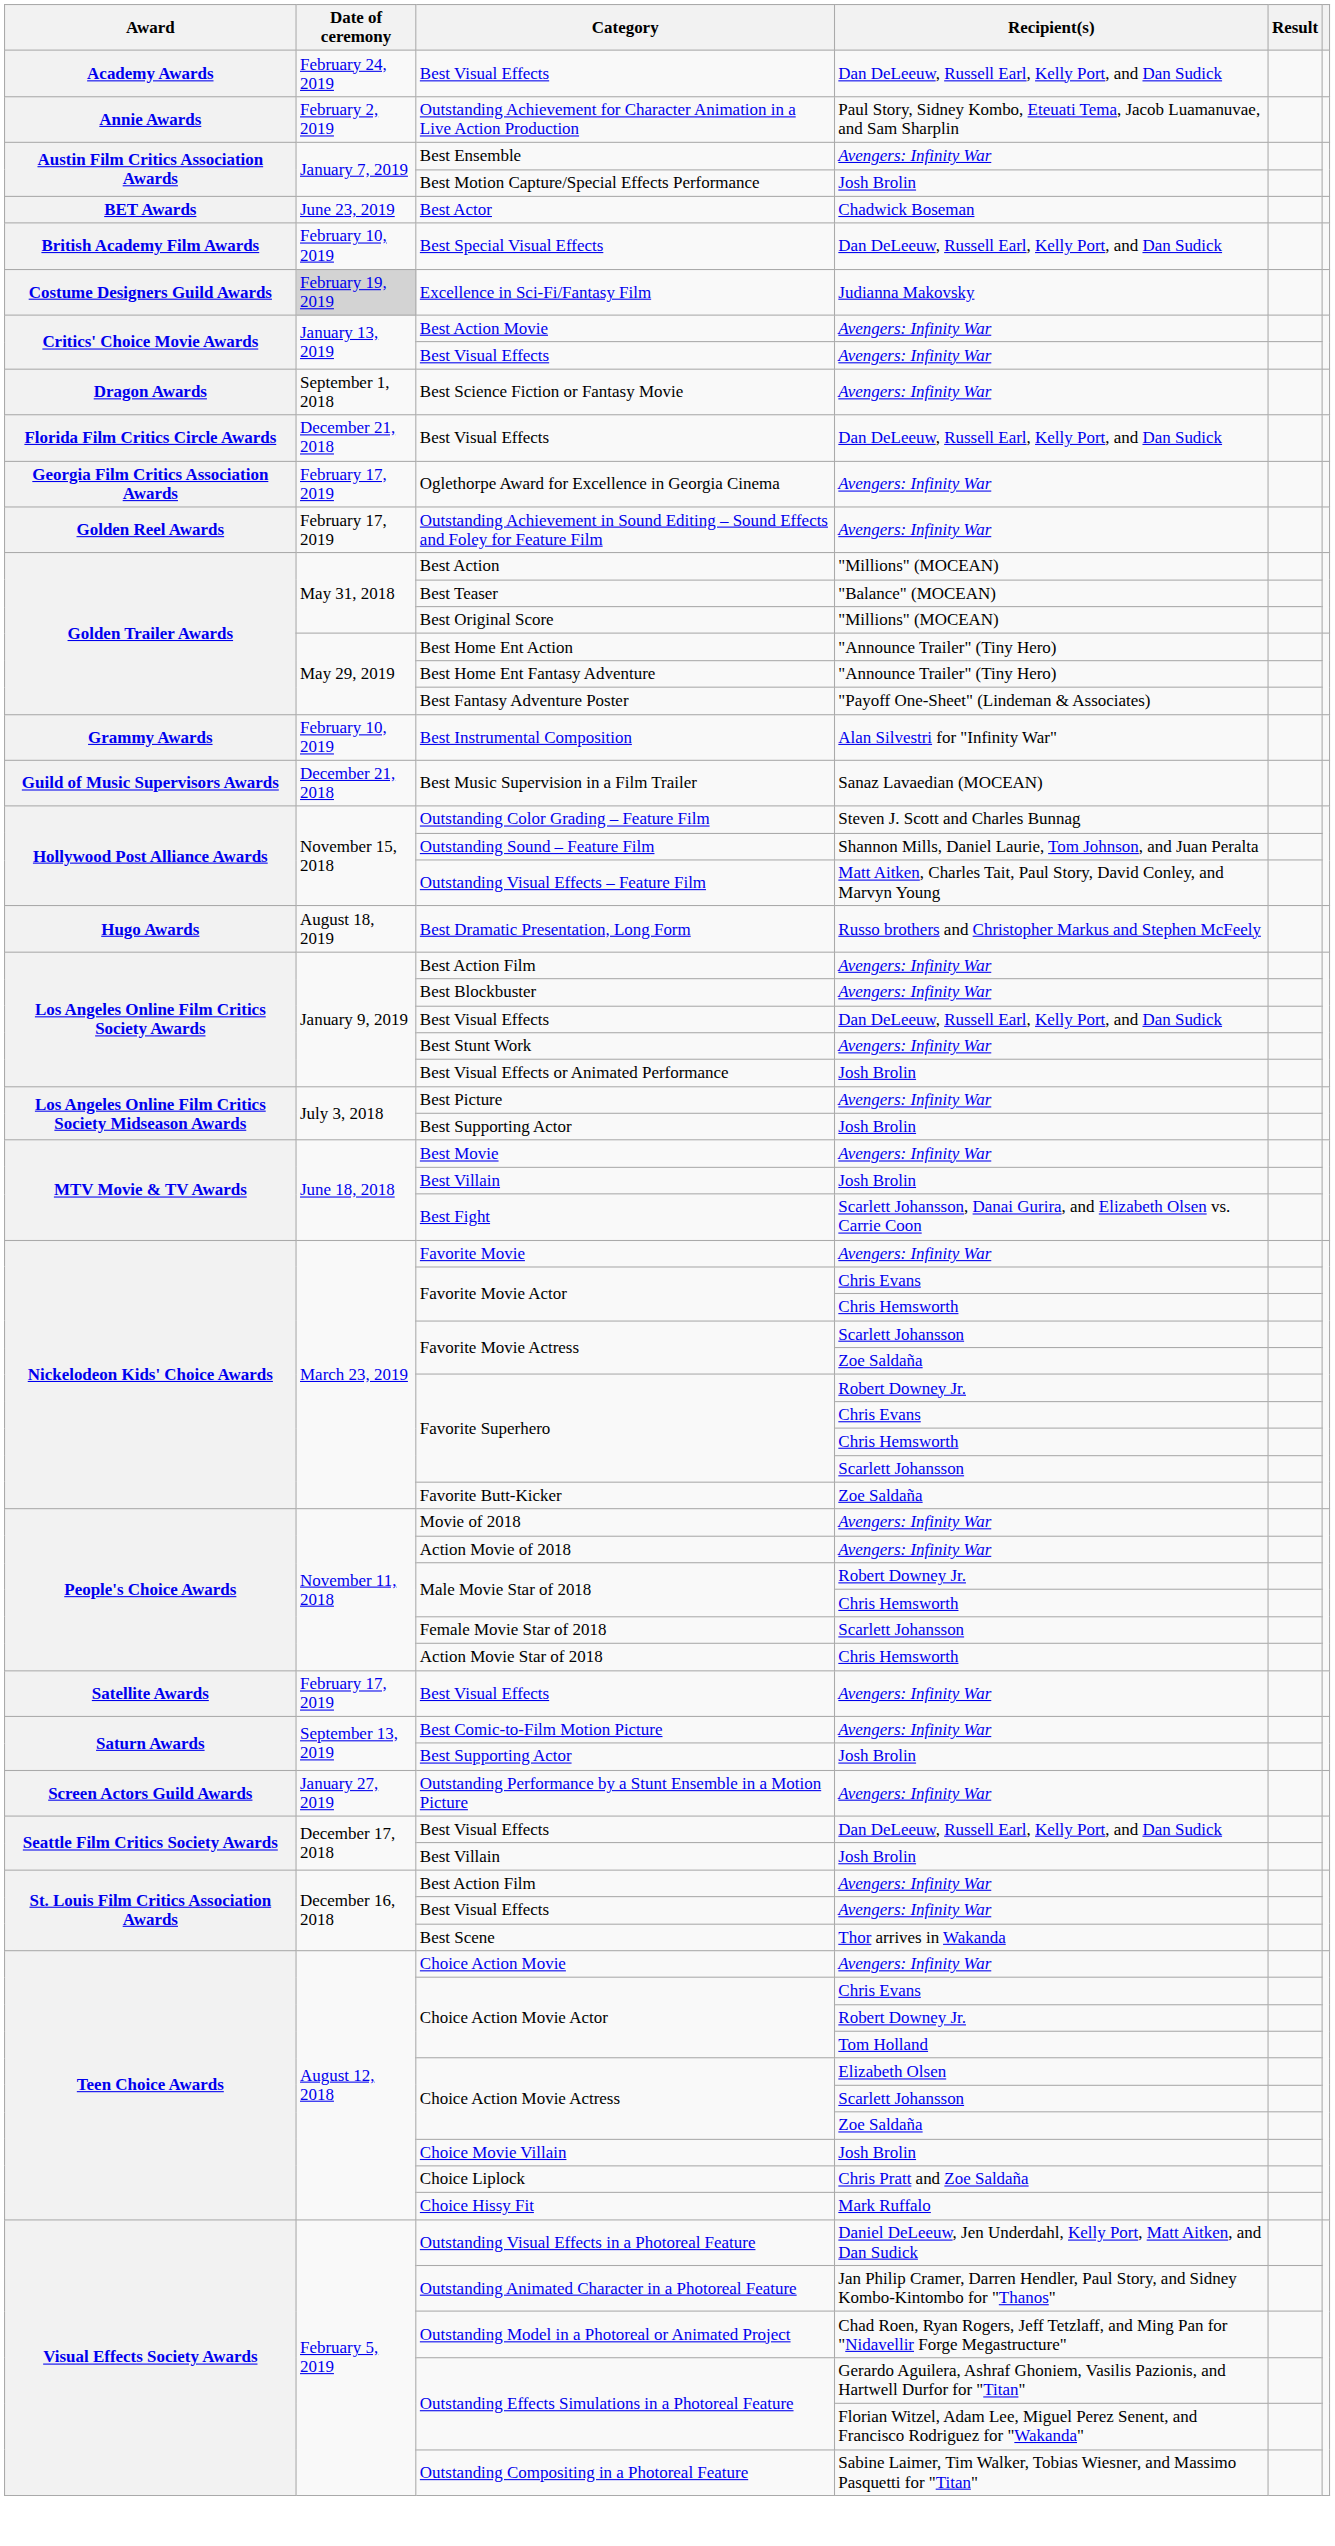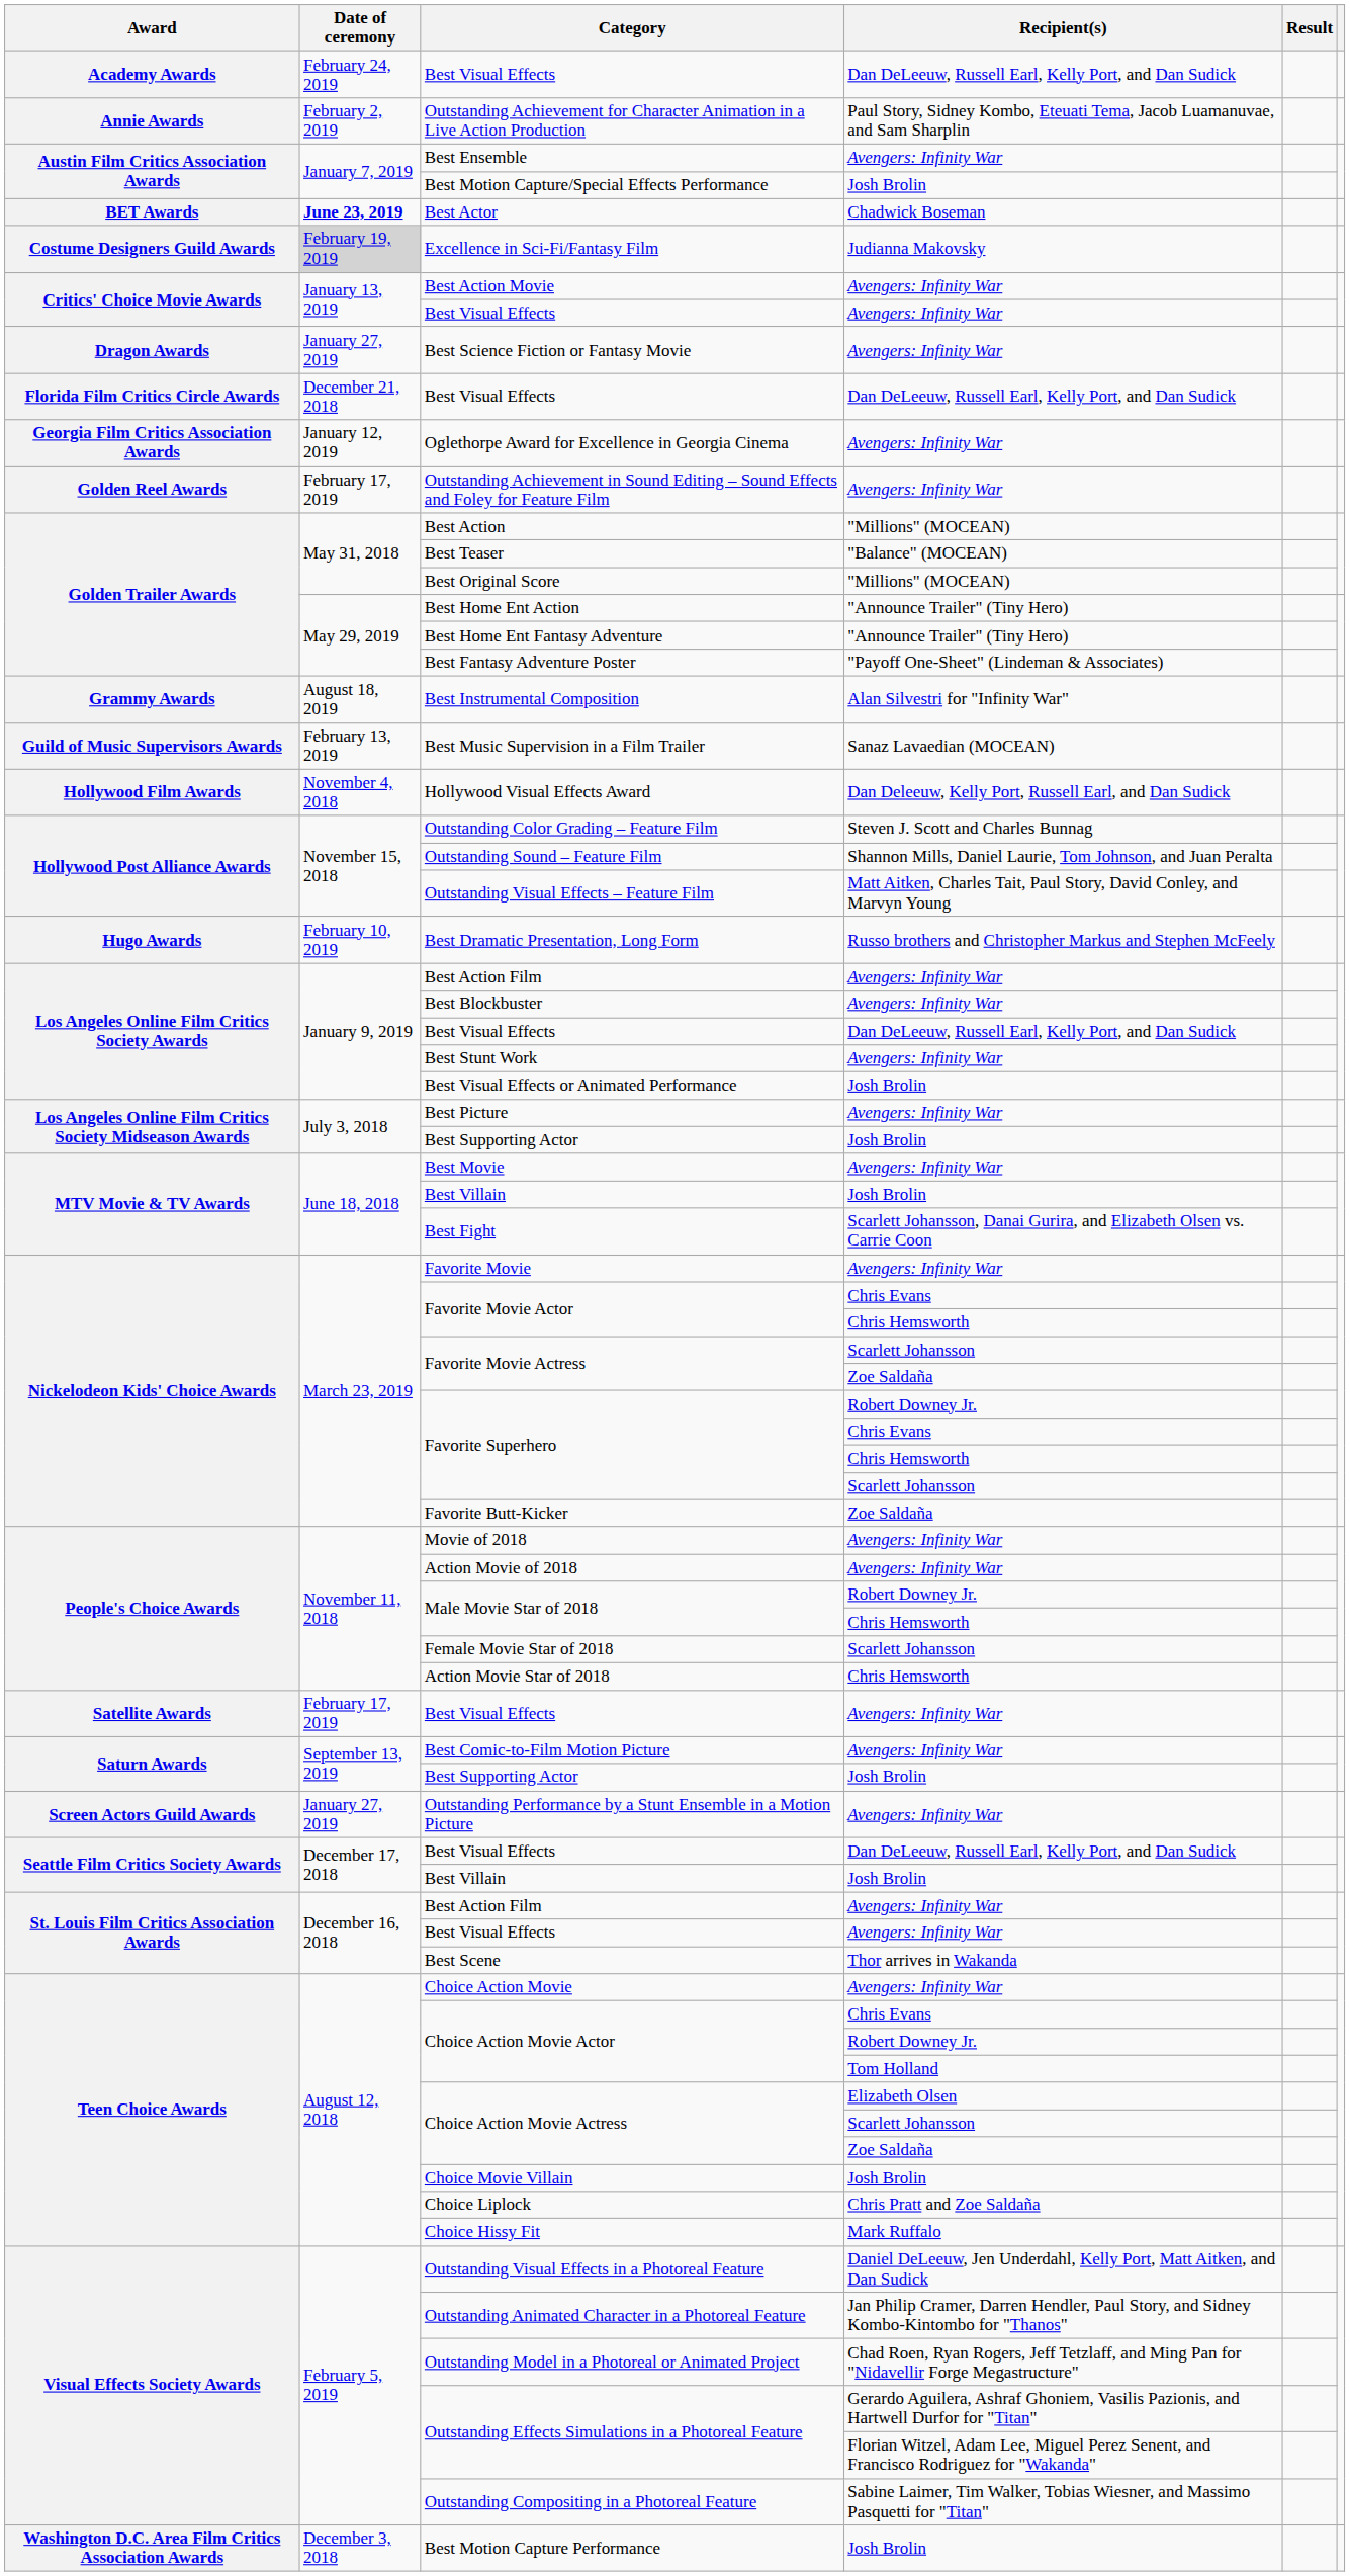Best Actor | Date of ceremony: normal -> bold
- row: British Academy Film Awards | February 10, 2019 | Best Special Visual Effects | Dan DeLeeuw, Russell Earl, Kelly Port, and Dan Sudick
Best Science Fiction or Fantasy Movie | Date of ceremony: September 1, 2018 -> January 27, 2019
Oglethorpe Award for Excellence in Georgia Cinema | Date of ceremony: February 17, 2019 -> January 12, 2019
Best Instrumental Composition | Date of ceremony: February 10, 2019 -> August 18, 2019
Best Music Supervision in a Film Trailer | Date of ceremony: December 21, 2018 -> February 13, 2019
+ row: Hollywood Film Awards | November 4, 2018 | Hollywood Visual Effects Award | Dan Deleeuw, Kelly Port, Russell Earl, and Dan Sudick
Best Dramatic Presentation, Long Form | Date of ceremony: August 18, 2019 -> February 10, 2019
+ row: Washington D.C. Area Film Critics Association Awards | December 3, 2018 | Best Motion Capture Performance | Josh Brolin
